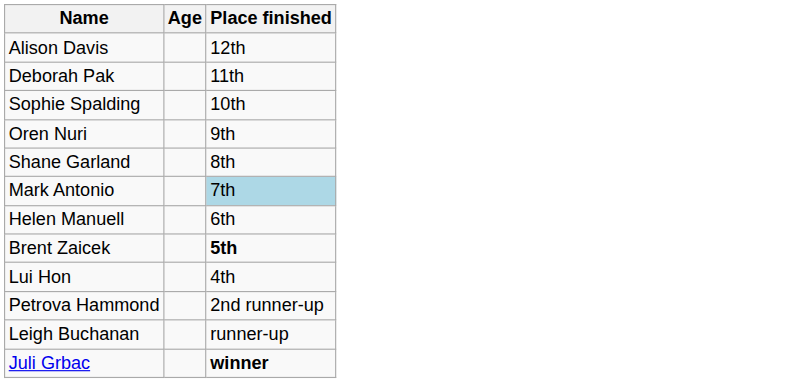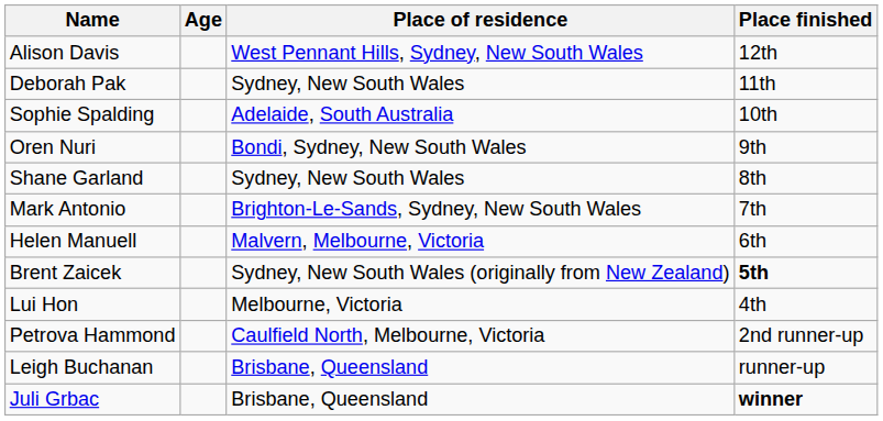+ column: Place of residence | West Pennant Hills, Sydney, New South Wales | Sydney, New South Wales | Adelaide, South Australia | Bondi, Sydney, New South Wales | Sydney, New South Wales | Brighton-Le-Sands, Sydney, New South Wales | Malvern, Melbourne, Victoria | Sydney, New South Wales (originally from New Zealand) | Melbourne, Victoria | Caulfield North, Melbourne, Victoria | Brisbane, Queensland | Brisbane, Queensland
Mark Antonio | Place finished: lightblue background -> no background
